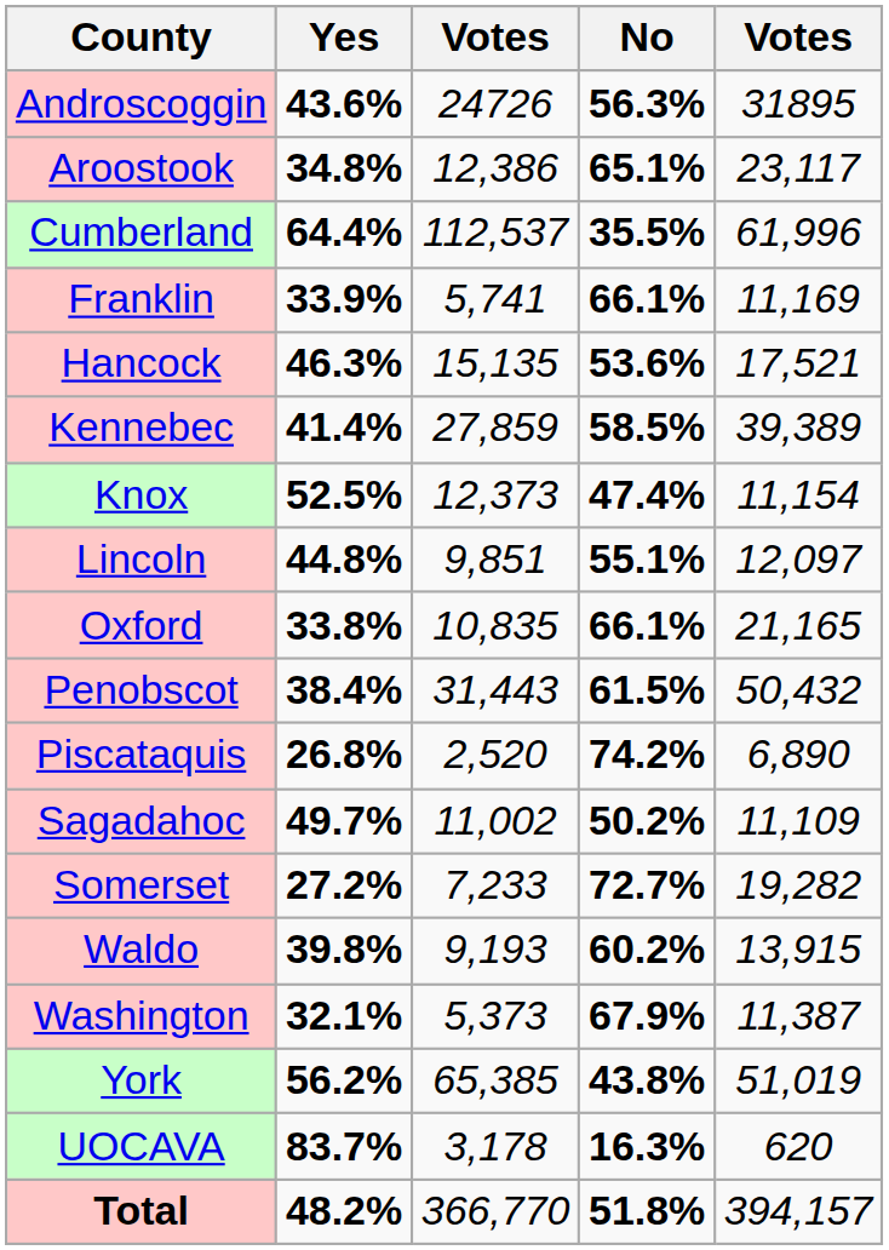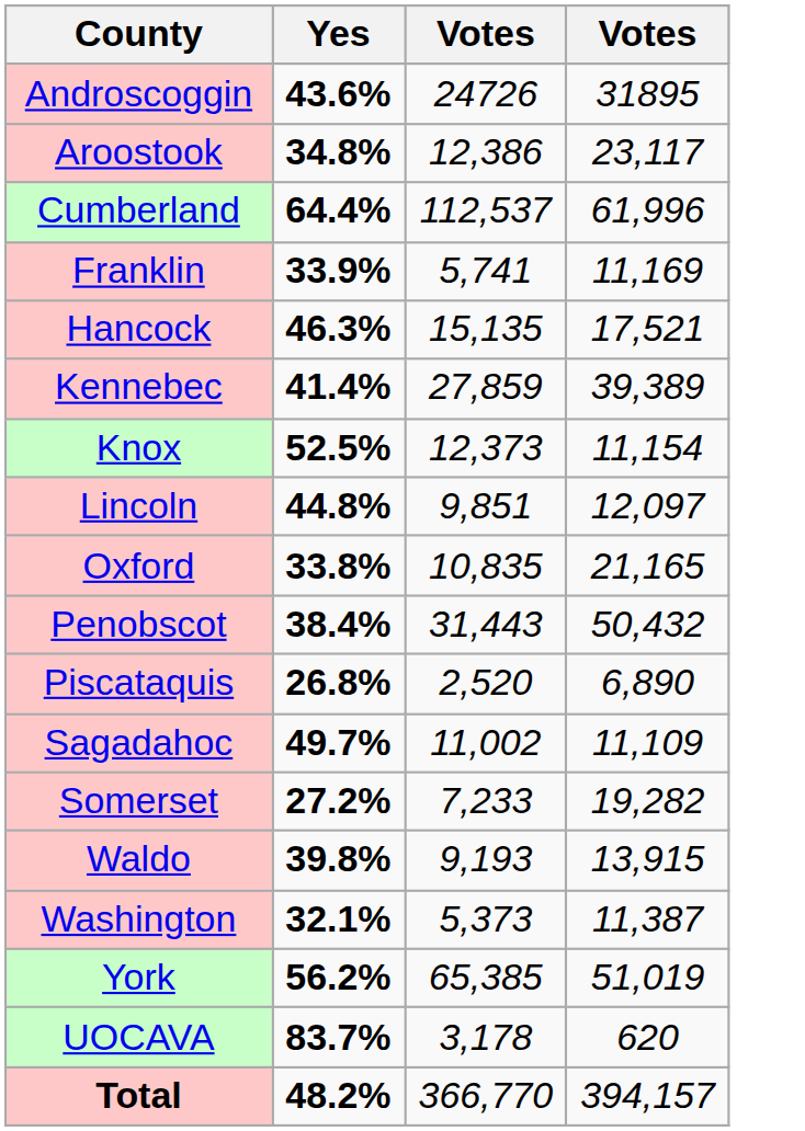- column: No | 56.3% | 65.1% | 35.5% | 66.1% | 53.6% | 58.5% | 47.4% | 55.1% | 66.1% | 61.5% | 74.2% | 50.2% | 72.7% | 60.2% | 67.9% | 43.8% | 16.3% | 51.8%
